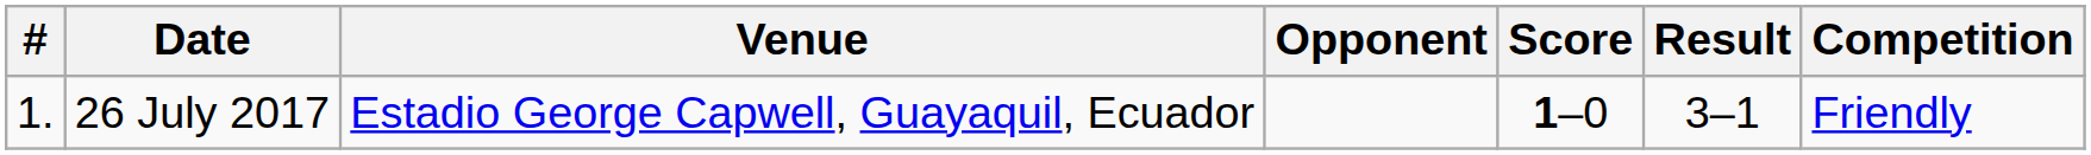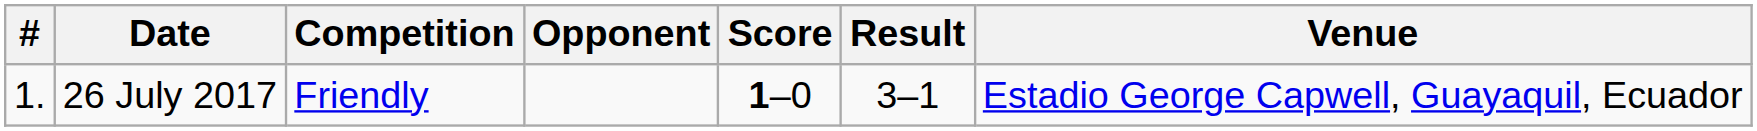columns swapped: Venue <-> Competition
